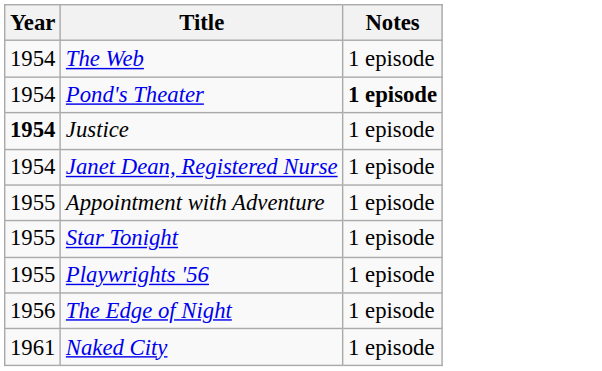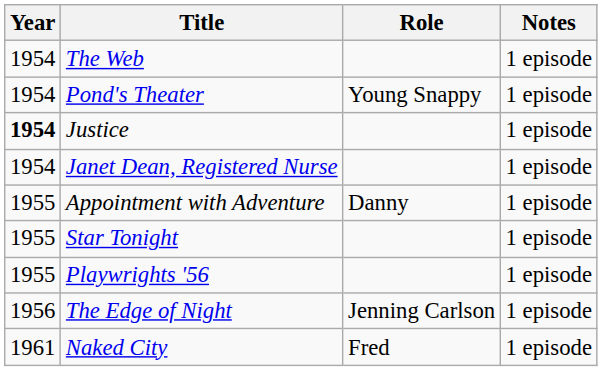+ column: Role | Young Snappy | Danny | Jenning Carlson | Fred
Pond's Theater | Notes: bold -> normal
